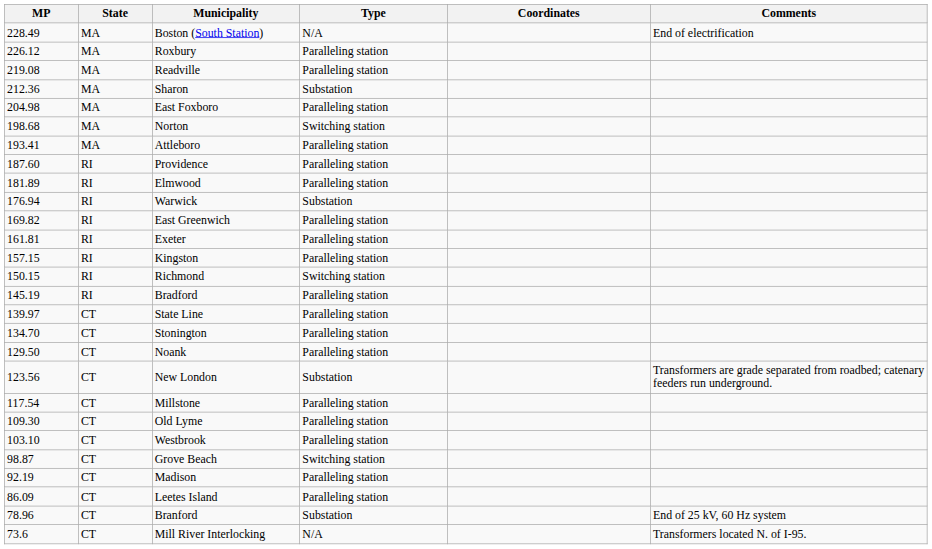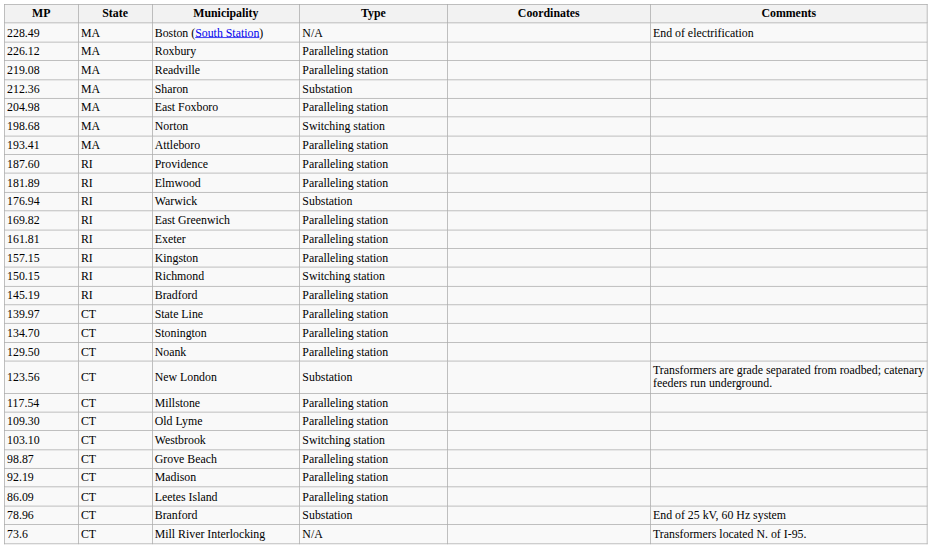Westbrook | Type: Paralleling station -> Switching station
Grove Beach | Type: Switching station -> Paralleling station
